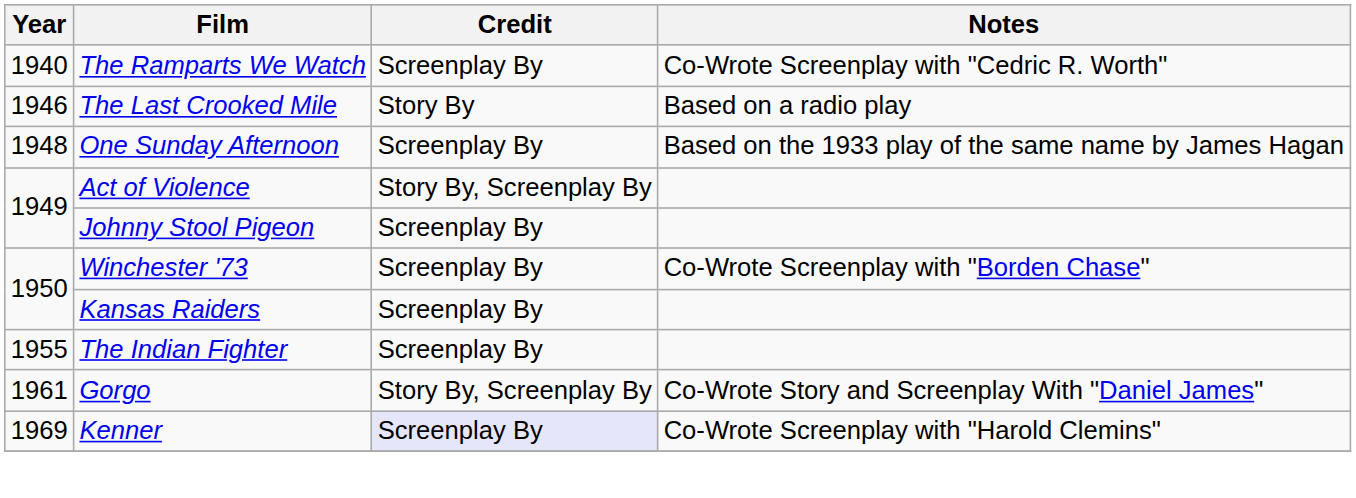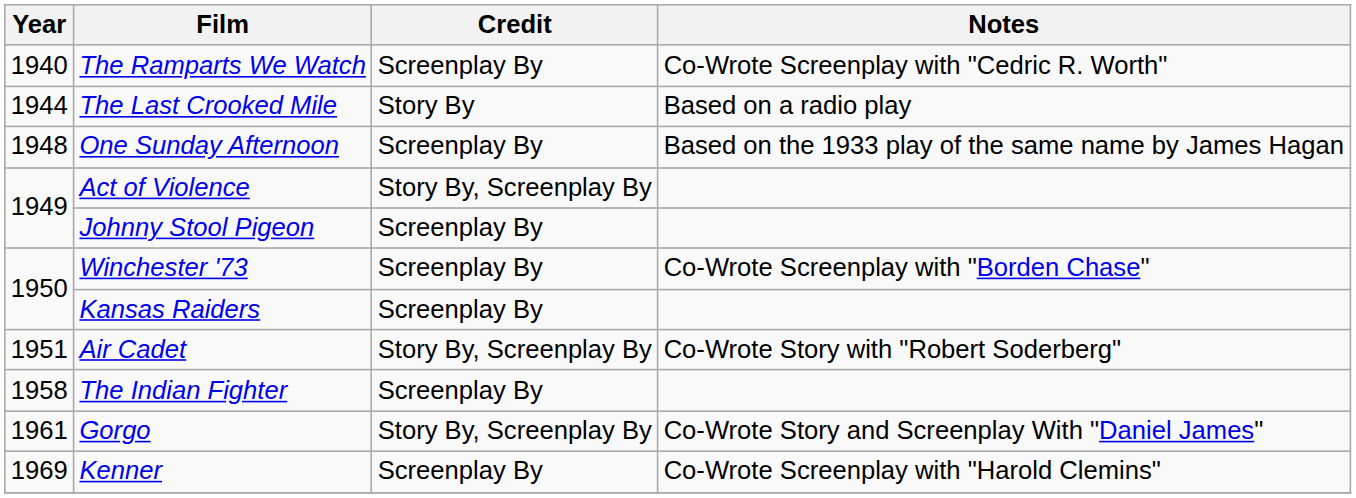The Last Crooked Mile | Year: 1946 -> 1944
+ row: 1951 | Air Cadet | Story By, Screenplay By | Co-Wrote Story with "Robert Soderberg"
The Indian Fighter | Year: 1955 -> 1958
Kenner | Credit: lavender background -> no background
